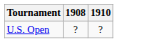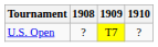+ column: 1909 | T7
